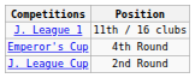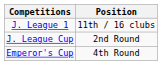rows swapped: Emperor's Cup <-> J. League Cup
